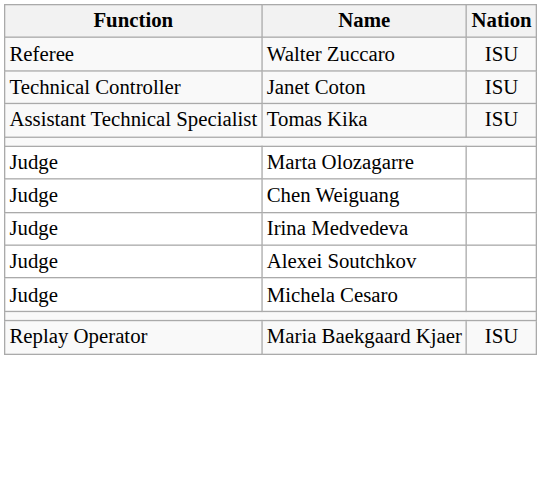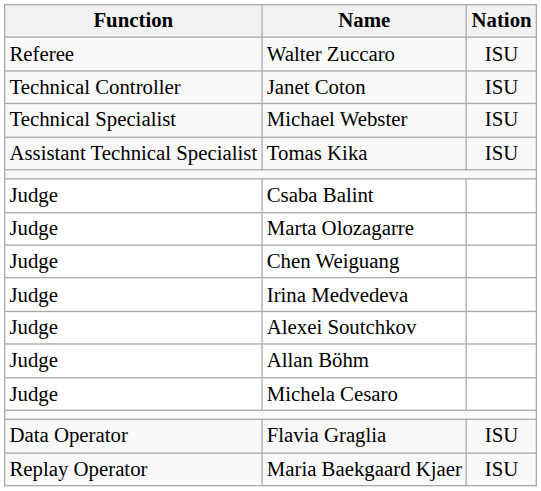+ row: Technical Specialist | Michael Webster | ISU
+ row: Judge | Csaba Balint
+ row: Judge | Allan Böhm
+ row: Data Operator | Flavia Graglia | ISU
